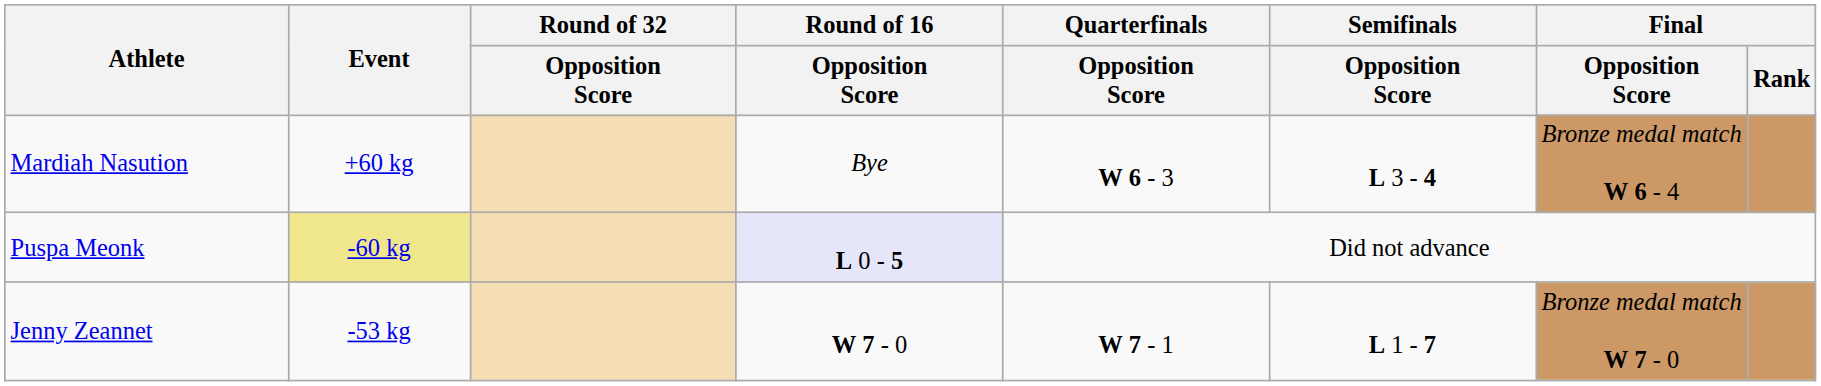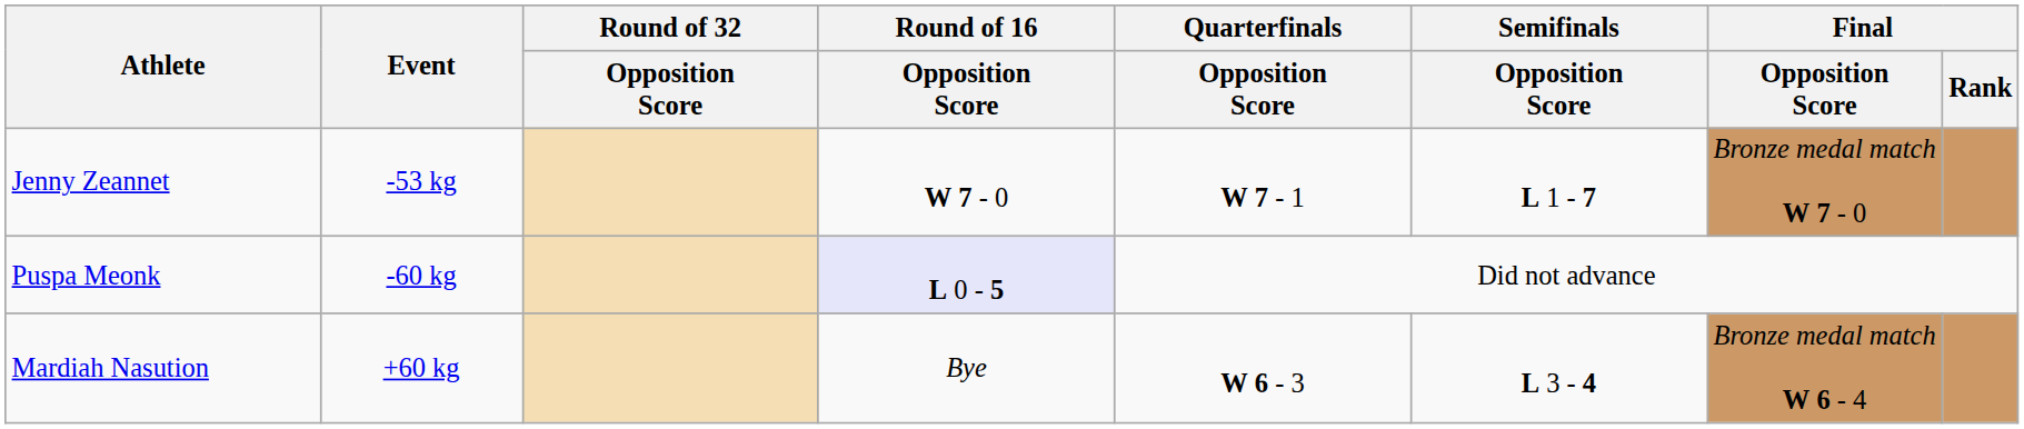rows swapped: Jenny Zeannet <-> Mardiah Nasution
Puspa Meonk | Event: khaki background -> no background
